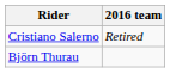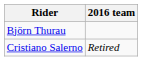rows swapped: Cristiano Salerno <-> Björn Thurau
